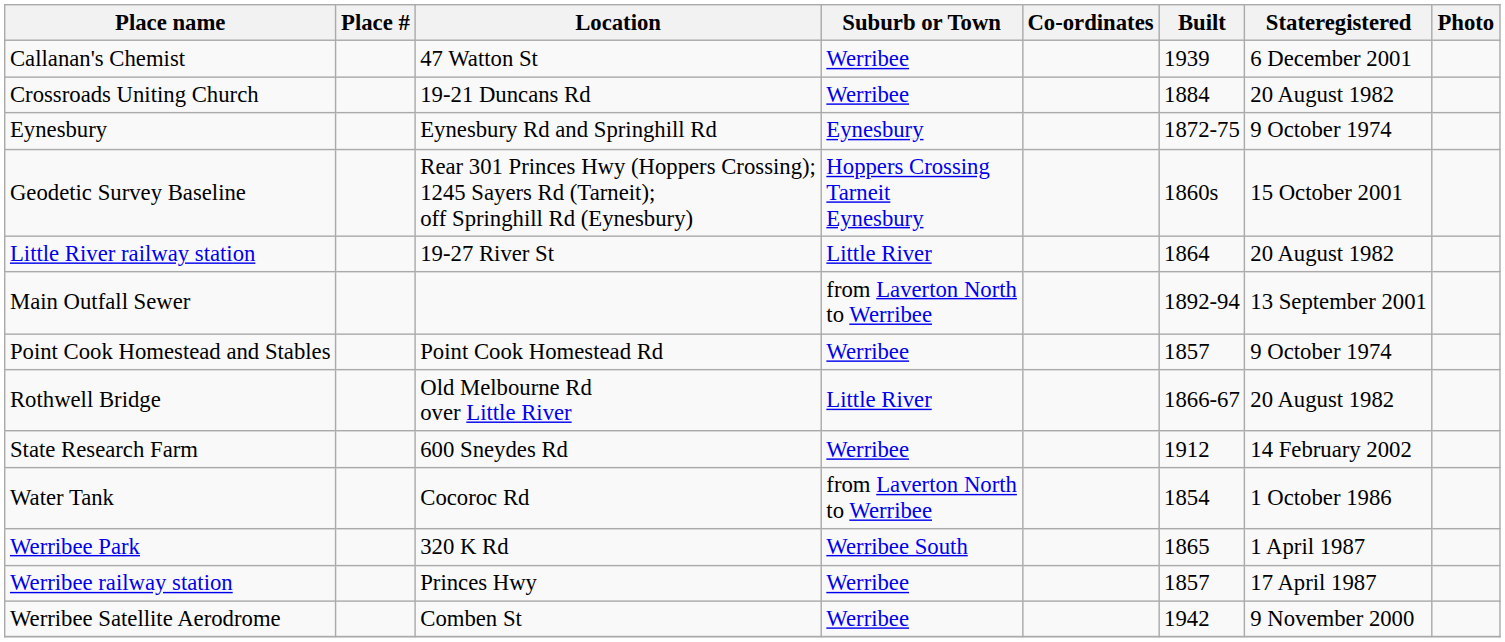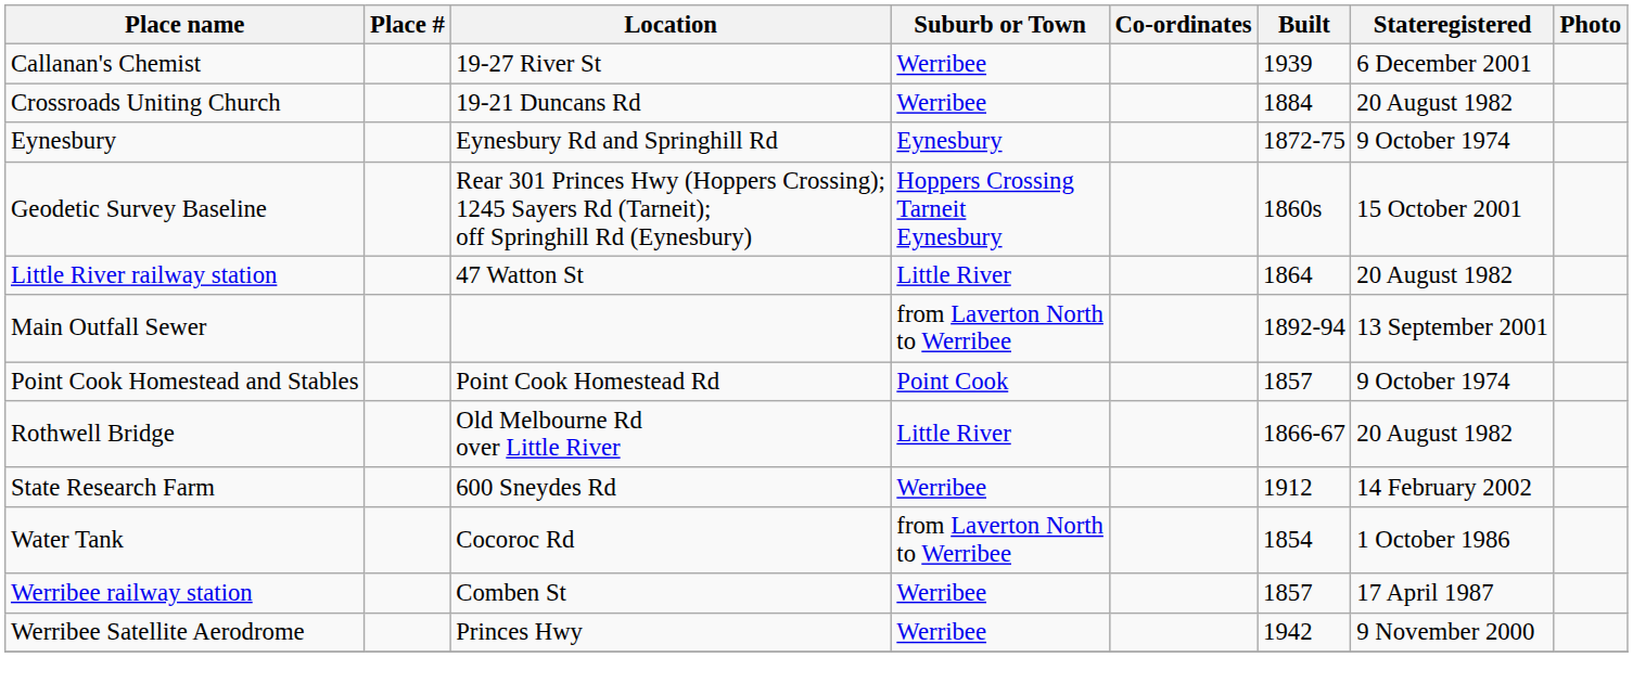Callanan's Chemist | Location: 47 Watton St -> 19-27 River St
Little River railway station | Location: 19-27 River St -> 47 Watton St
Point Cook Homestead and Stables | Suburb or Town: Werribee -> Point Cook
- row: Werribee Park | 320 K Rd | Werribee South | 1865 | 1 April 1987
Werribee railway station | Location: Princes Hwy -> Comben St
Werribee Satellite Aerodrome | Location: Comben St -> Princes Hwy
